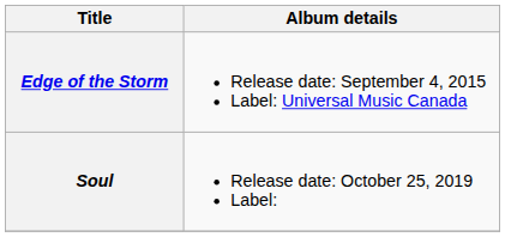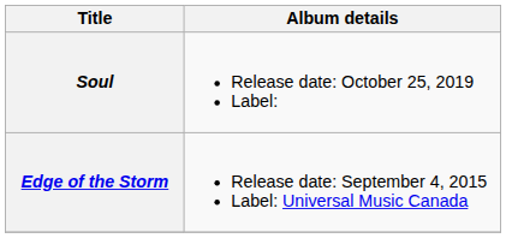rows swapped: Edge of the Storm <-> Soul
